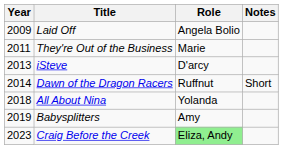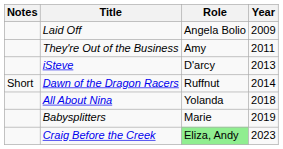columns swapped: Year <-> Notes
They're Out of the Business | Role: Marie -> Amy
Babysplitters | Role: Amy -> Marie
